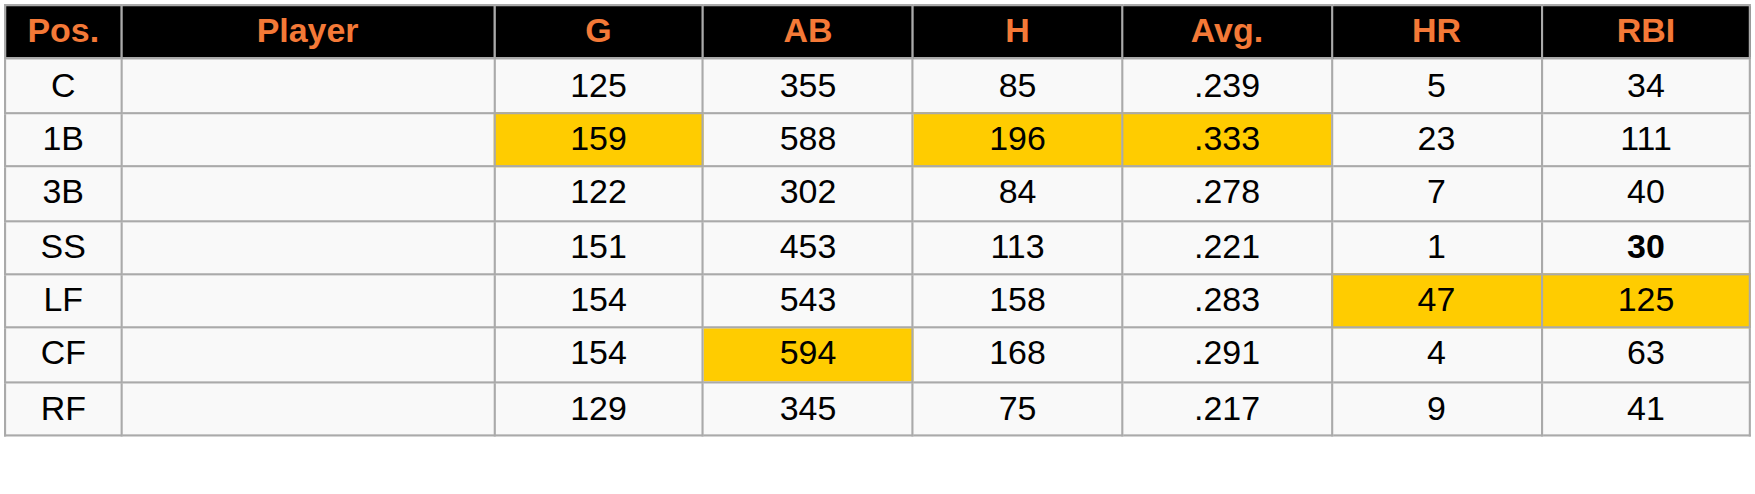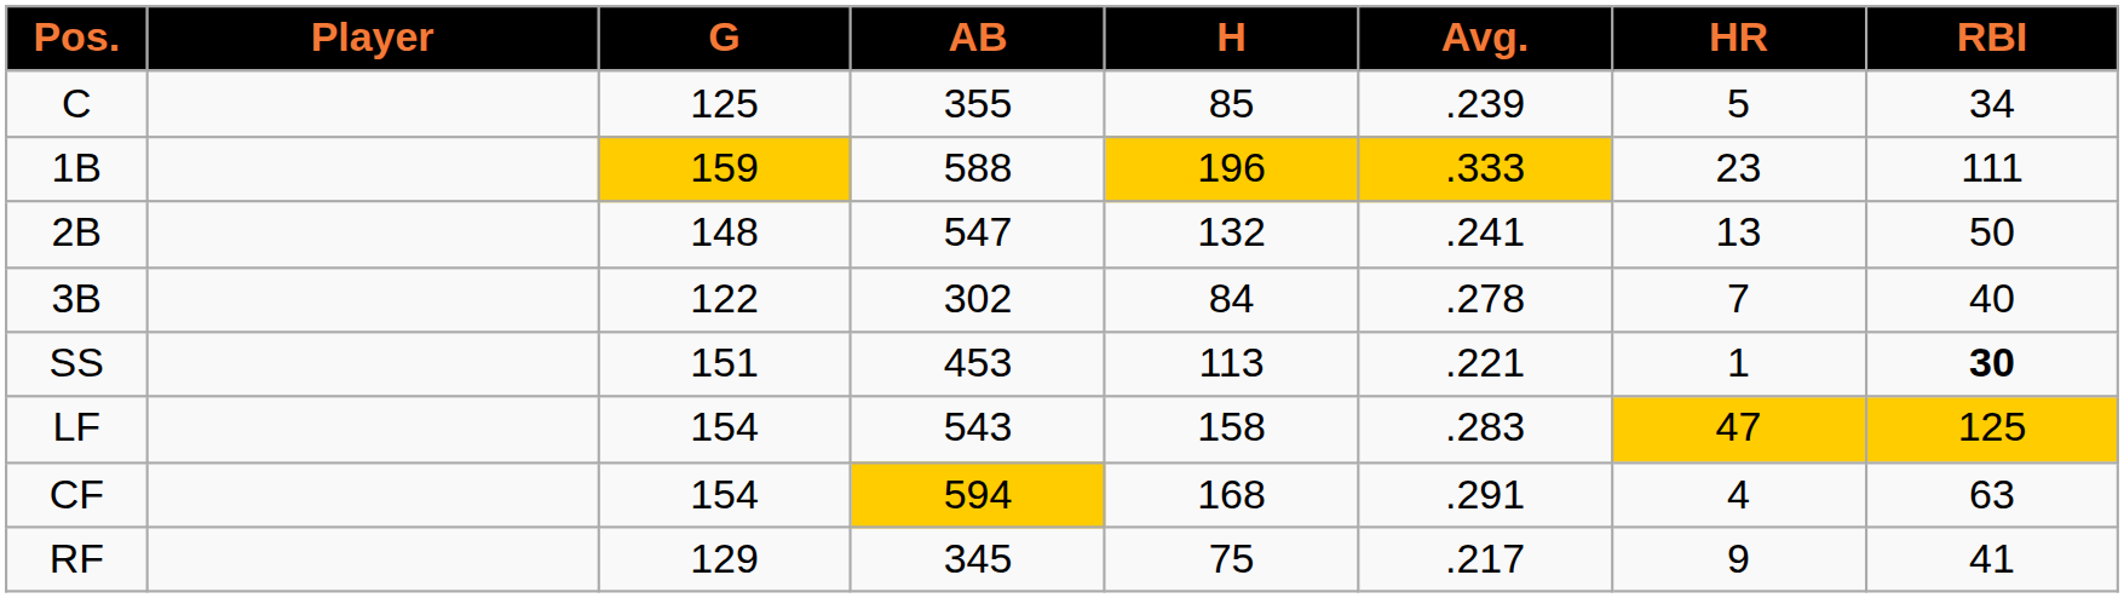+ row: 2B | 148 | 547 | 132 | .241 | 13 | 50
